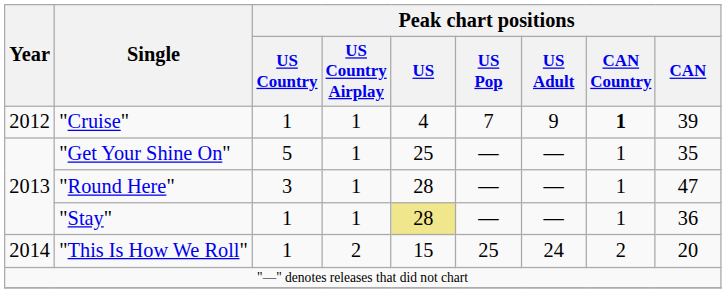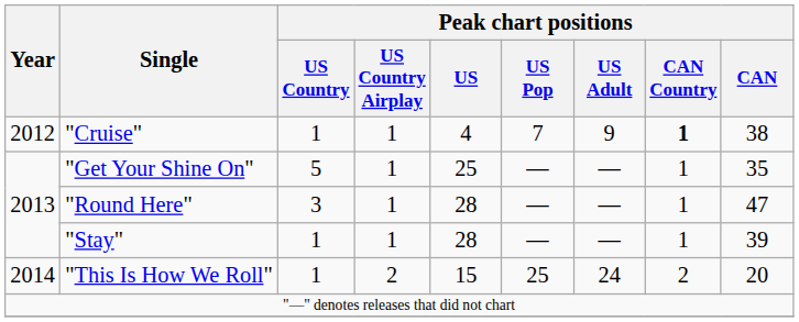"Cruise" | Peak chart positions / CAN: 39 -> 38
"Stay" | Peak chart positions / US: khaki background -> no background
"Stay" | Peak chart positions / CAN: 36 -> 39
